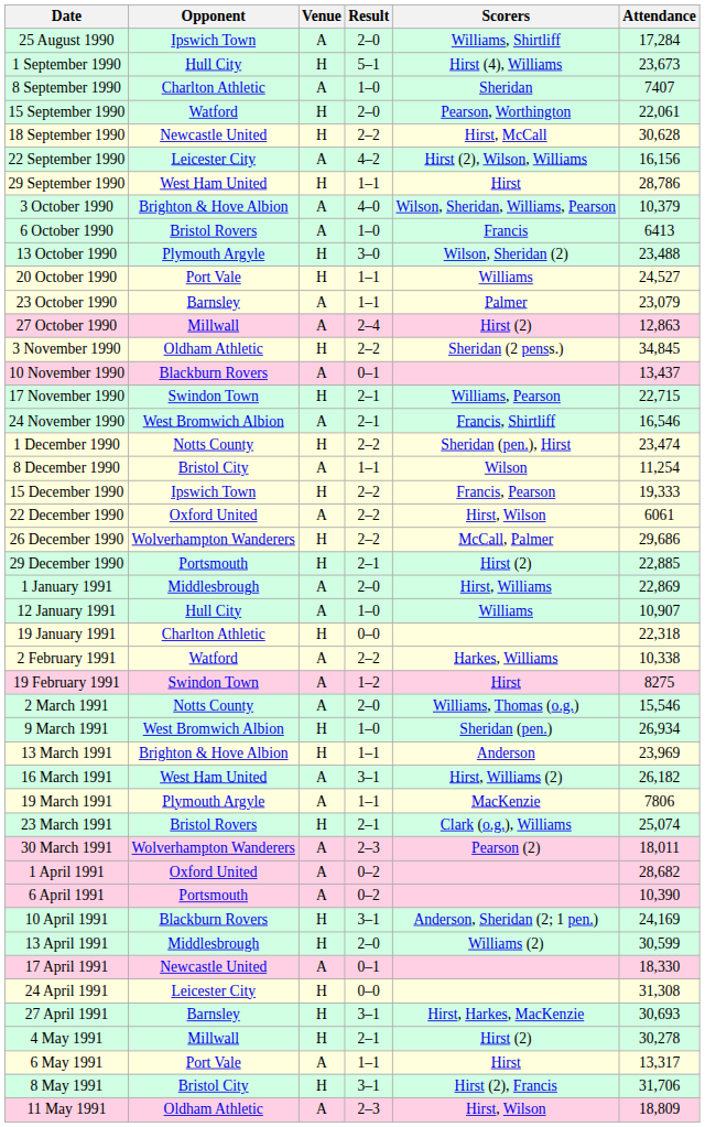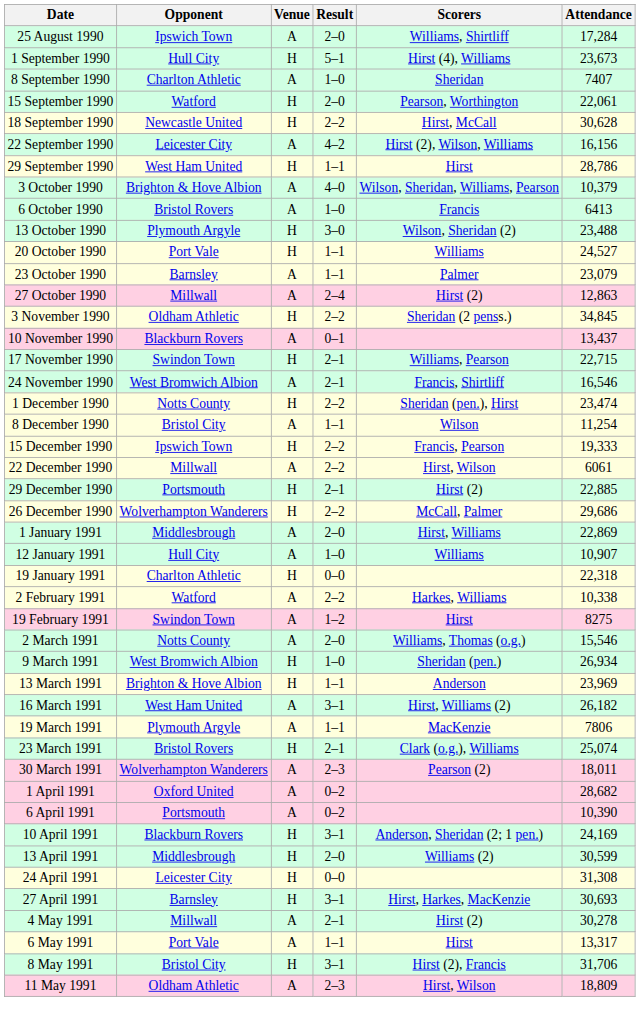22 December 1990 | Opponent: Oxford United -> Millwall
rows swapped: 26 December 1990 <-> 29 December 1990
- row: 17 April 1991 | Newcastle United | A | 0–1 | 18,330
4 May 1991 | Venue: H -> A
